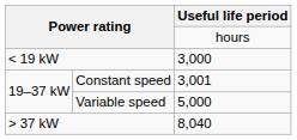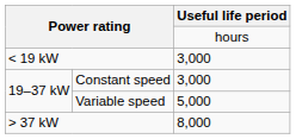Constant speed | Useful life period: 3,001 -> 3,000
> 37 kW | Useful life period: 8,040 -> 8,000
